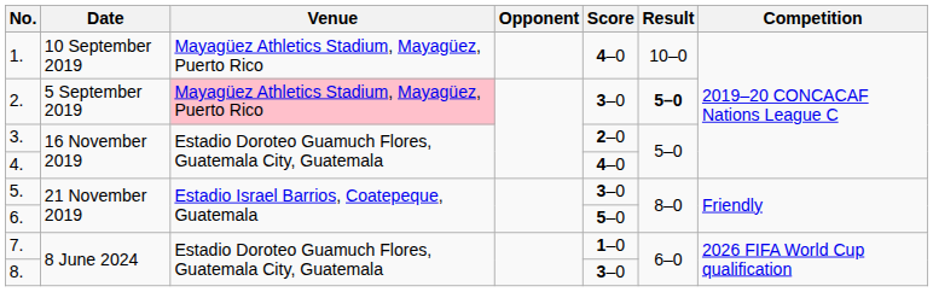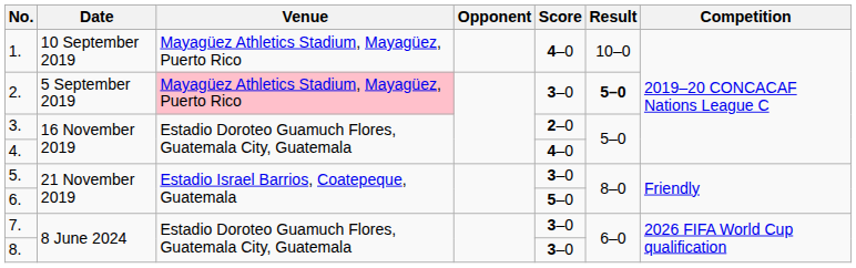7. | Score: 1–0 -> 3–0
